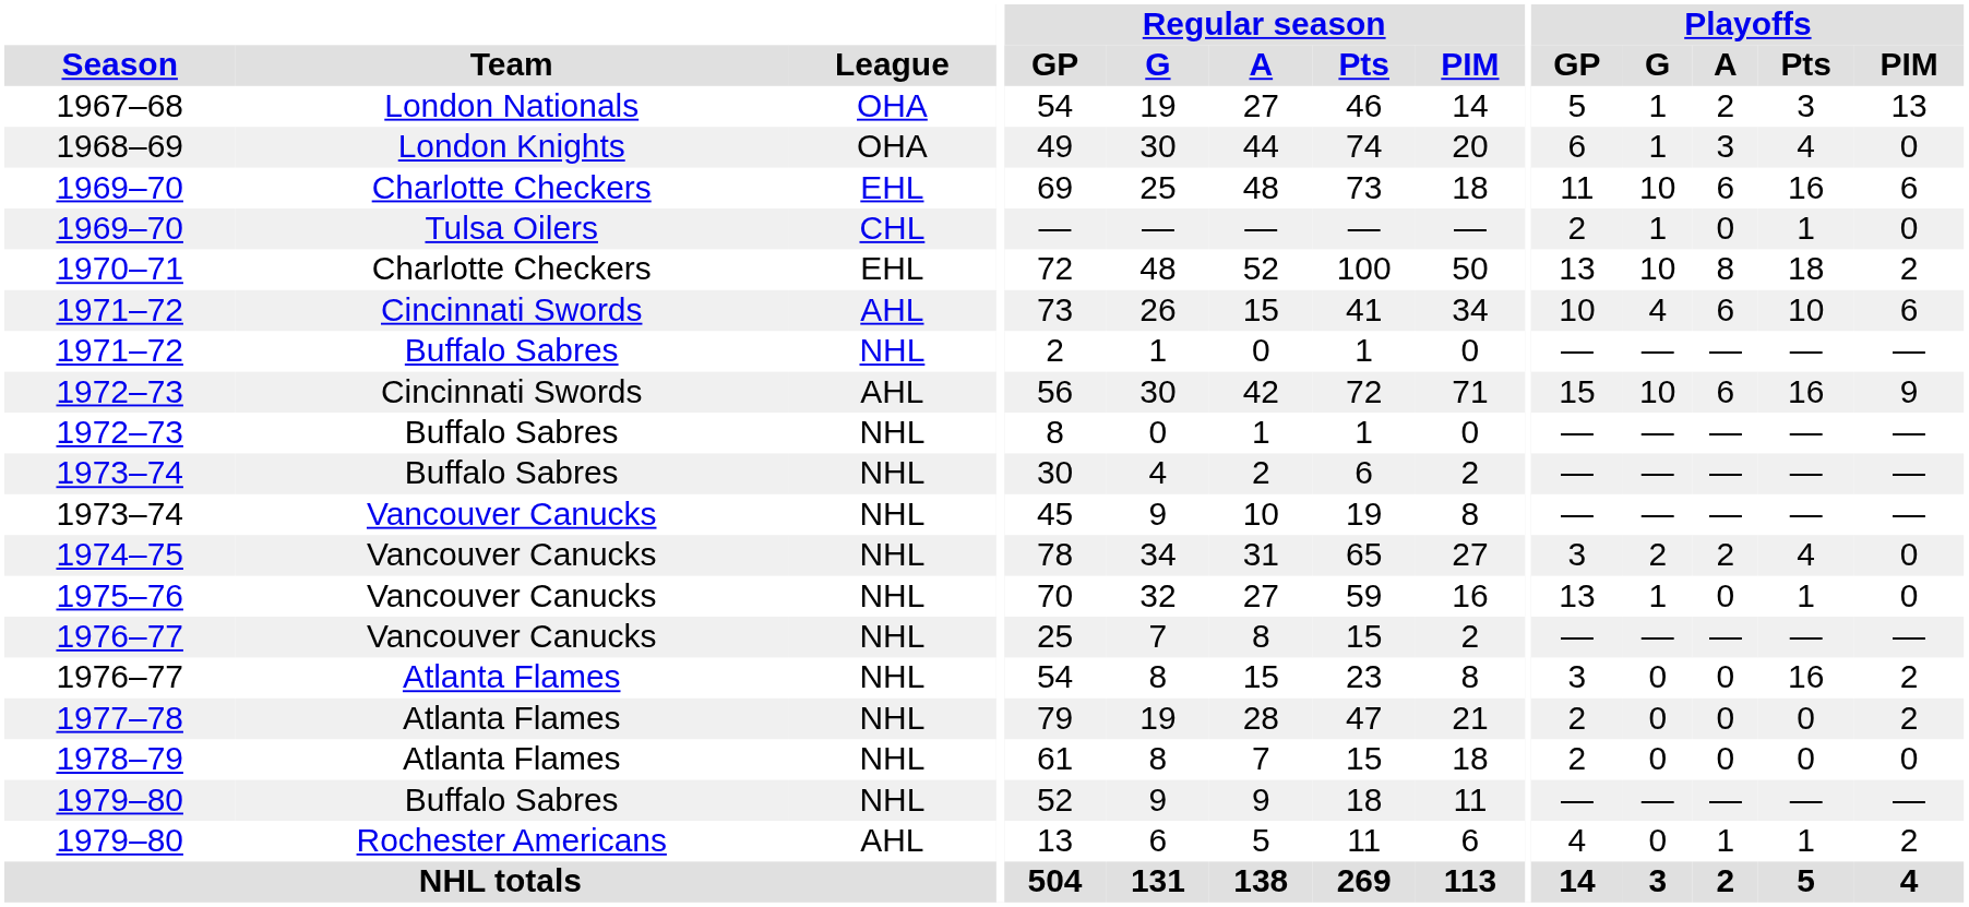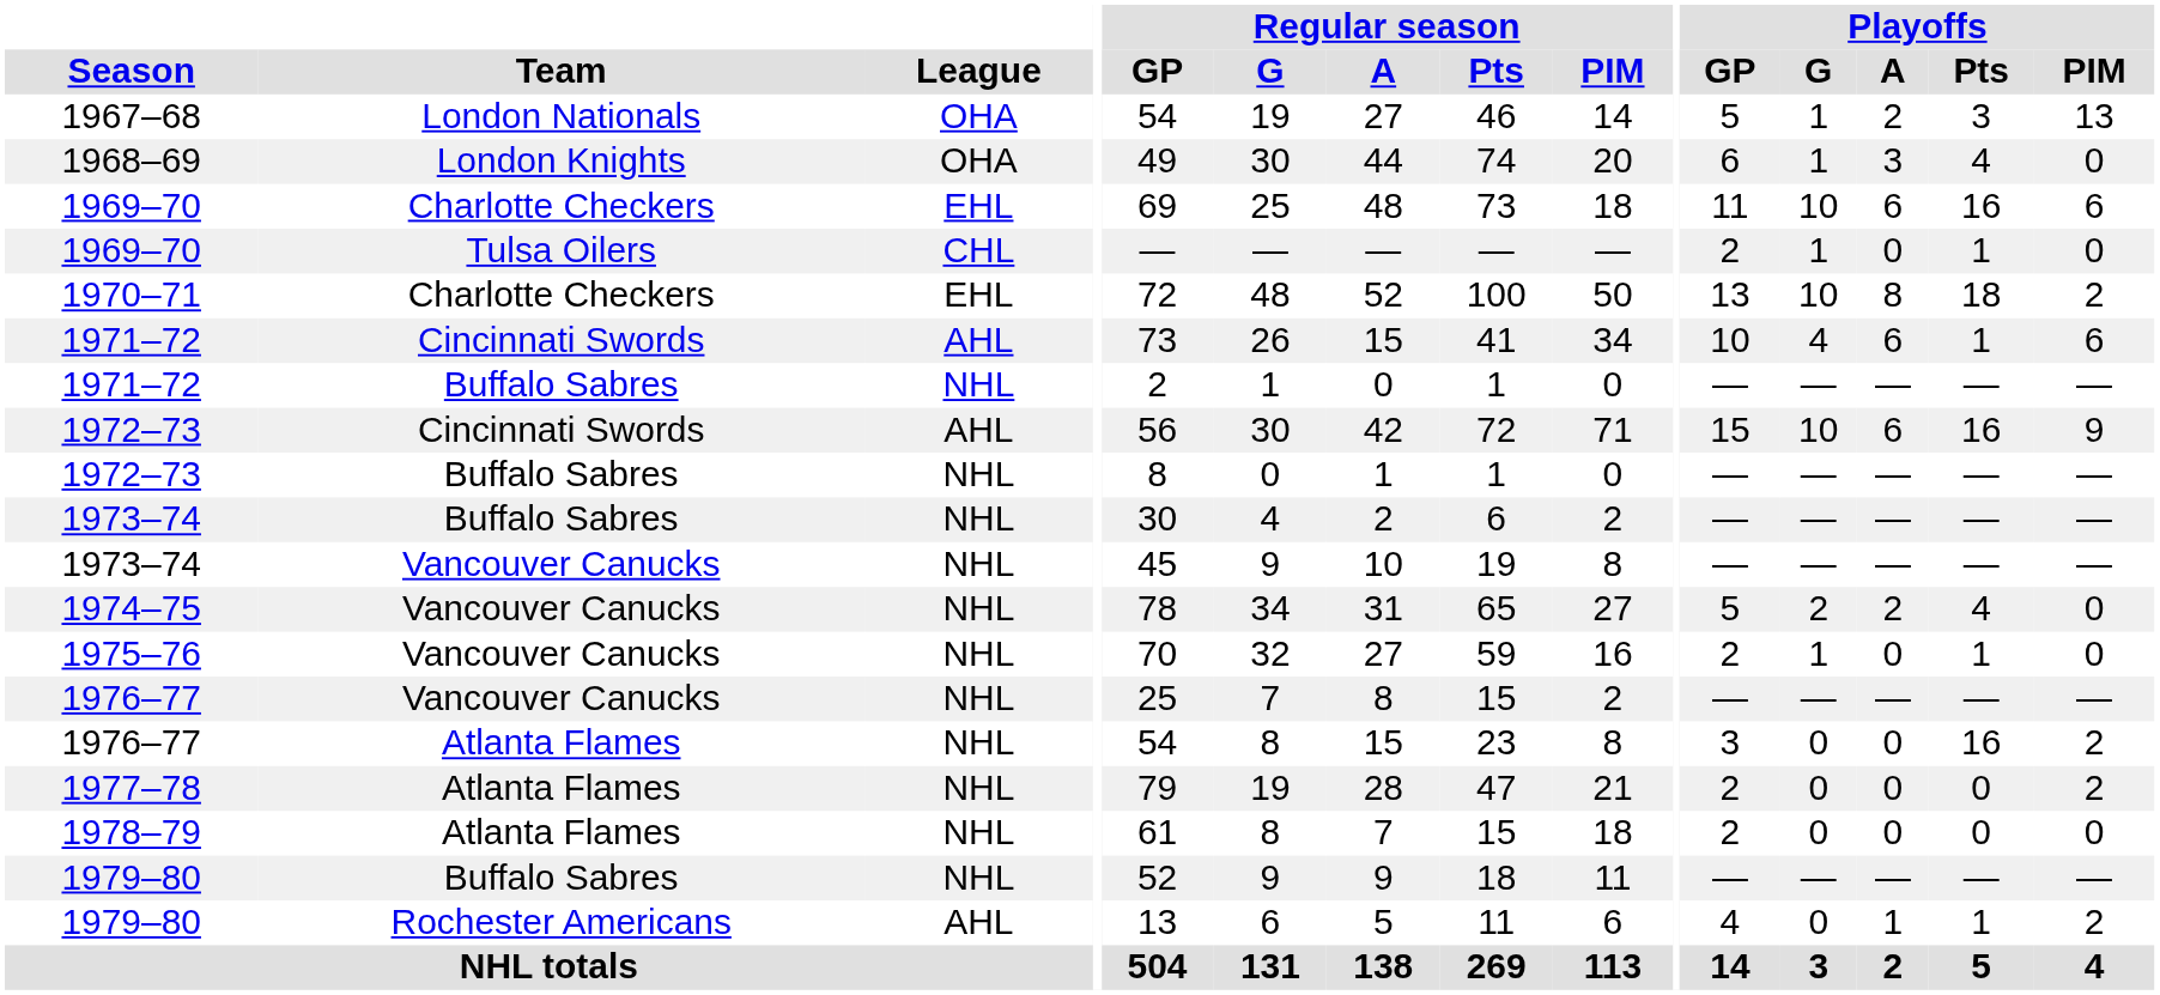1971–72 / Cincinnati Swords | Playoffs / Pts: 10 -> 1
1974–75 | Playoffs / GP: 3 -> 5
1975–76 | Playoffs / GP: 13 -> 2
